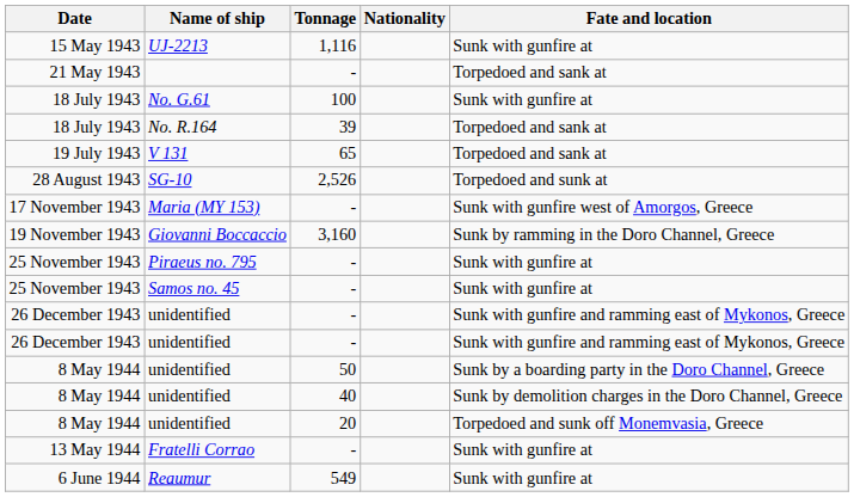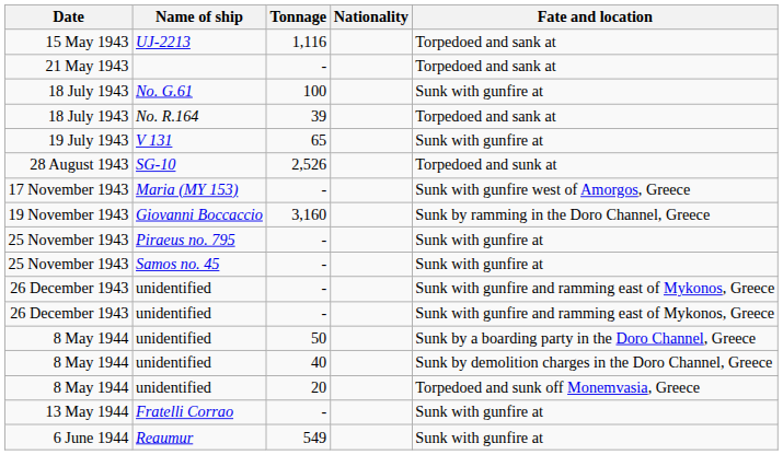UJ-2213 | Fate and location: Sunk with gunfire at -> Torpedoed and sank at
V 131 | Fate and location: Torpedoed and sank at -> Sunk with gunfire at
